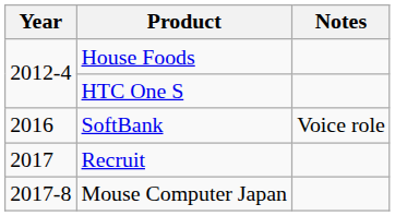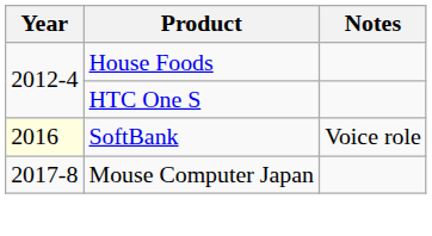SoftBank | Year: no background -> lightyellow background
- row: 2017 | Recruit
